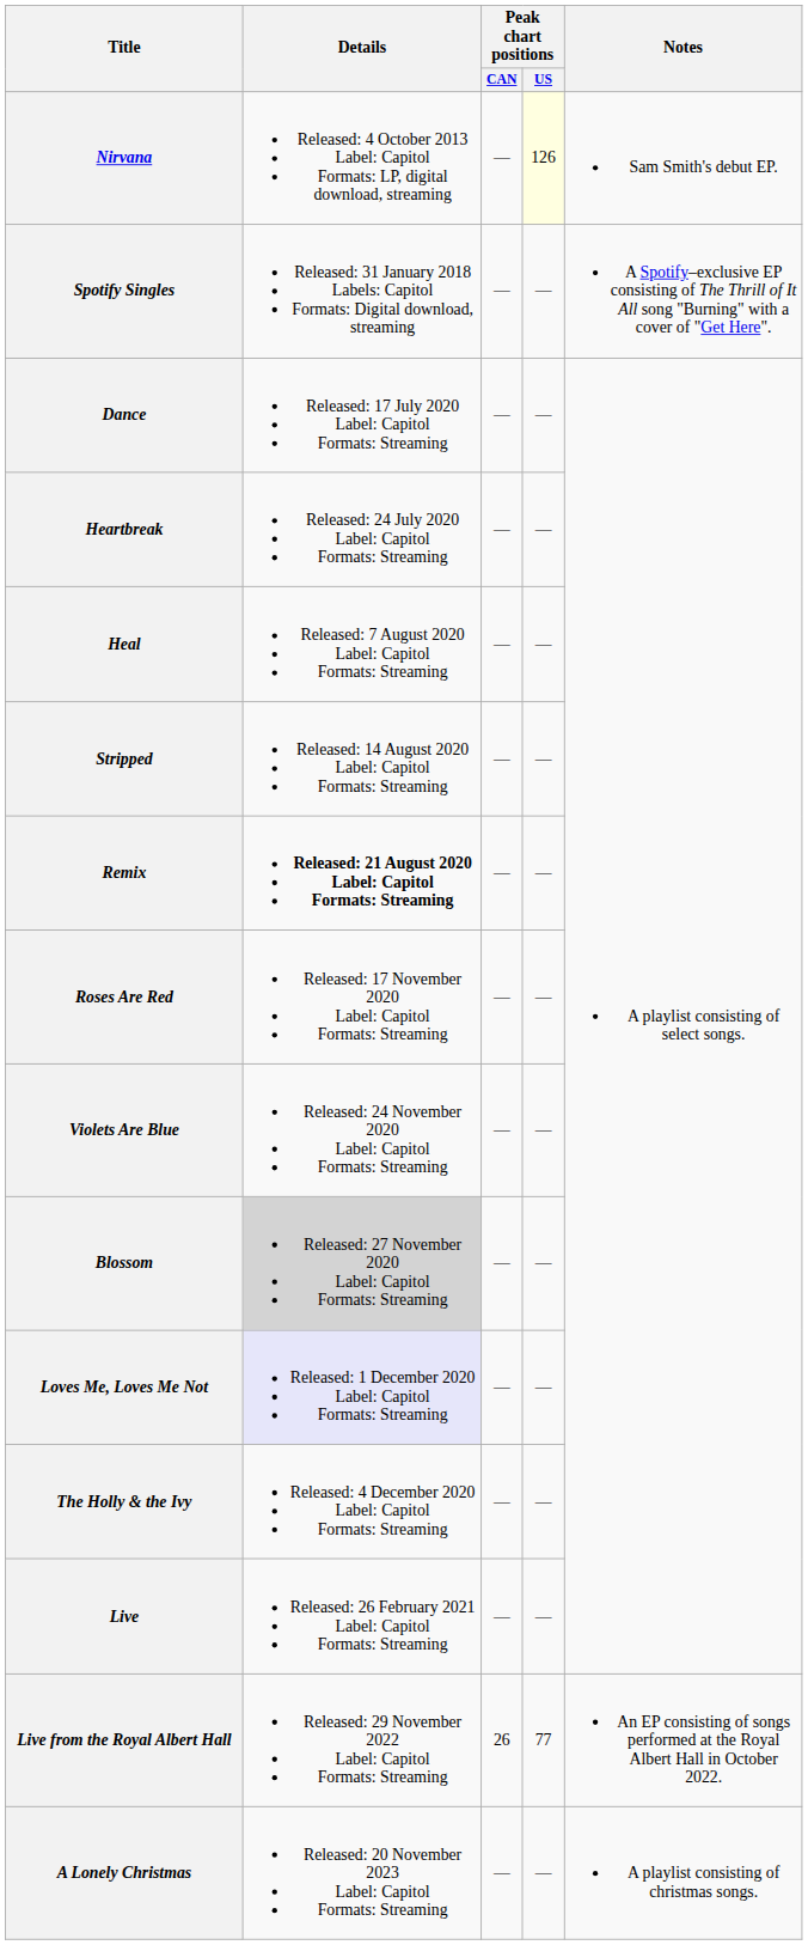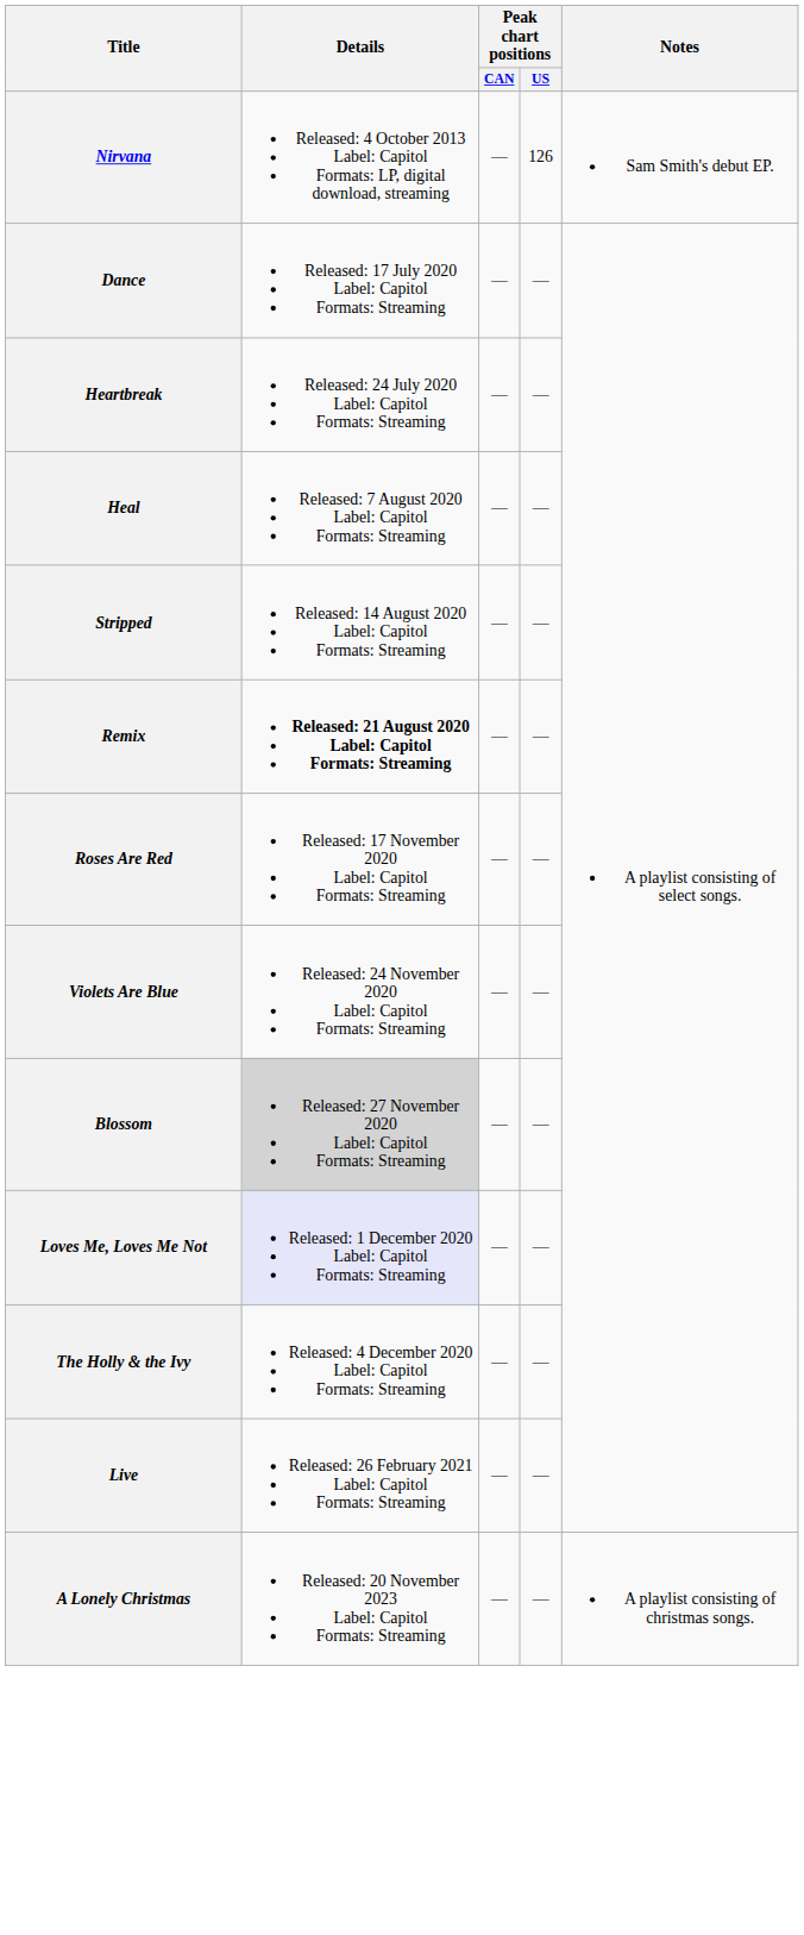Nirvana | Peak chart positions / US: lightyellow background -> no background
- row: Spotify Singles | Released: 31 January 2018 Labels: Capitol Formats: Digital download, streaming | — | — | A Spotify–exclusive EP consisting of The Thrill of It All song "Burning" with a cover of "Get Here".
- row: Live from the Royal Albert Hall | Released: 29 November 2022 Label: Capitol Formats: Streaming | 26 | 77 | An EP consisting of songs performed at the Royal Albert Hall in October 2022.
